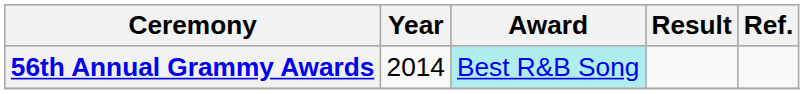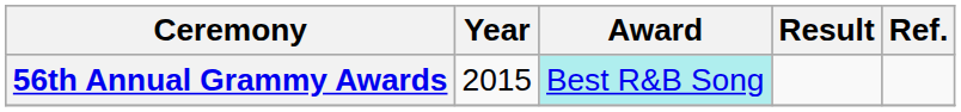56th Annual Grammy Awards | Year: 2014 -> 2015
